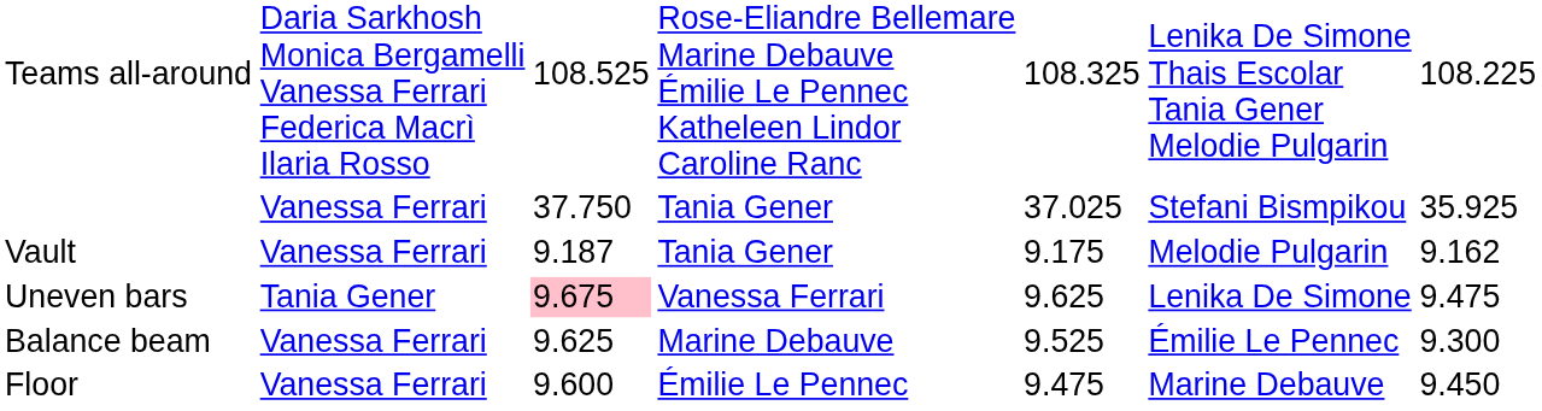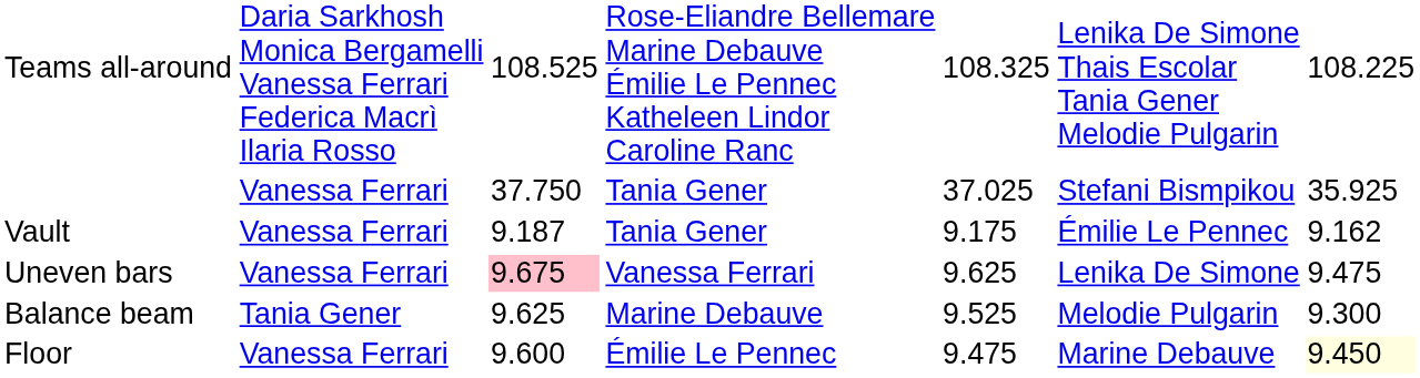Vault | column 6: Melodie Pulgarin -> Émilie Le Pennec
Uneven bars | column 2: Tania Gener -> Vanessa Ferrari
Balance beam | column 2: Vanessa Ferrari -> Tania Gener
Balance beam | column 6: Émilie Le Pennec -> Melodie Pulgarin
Floor | column 7: no background -> lightyellow background
